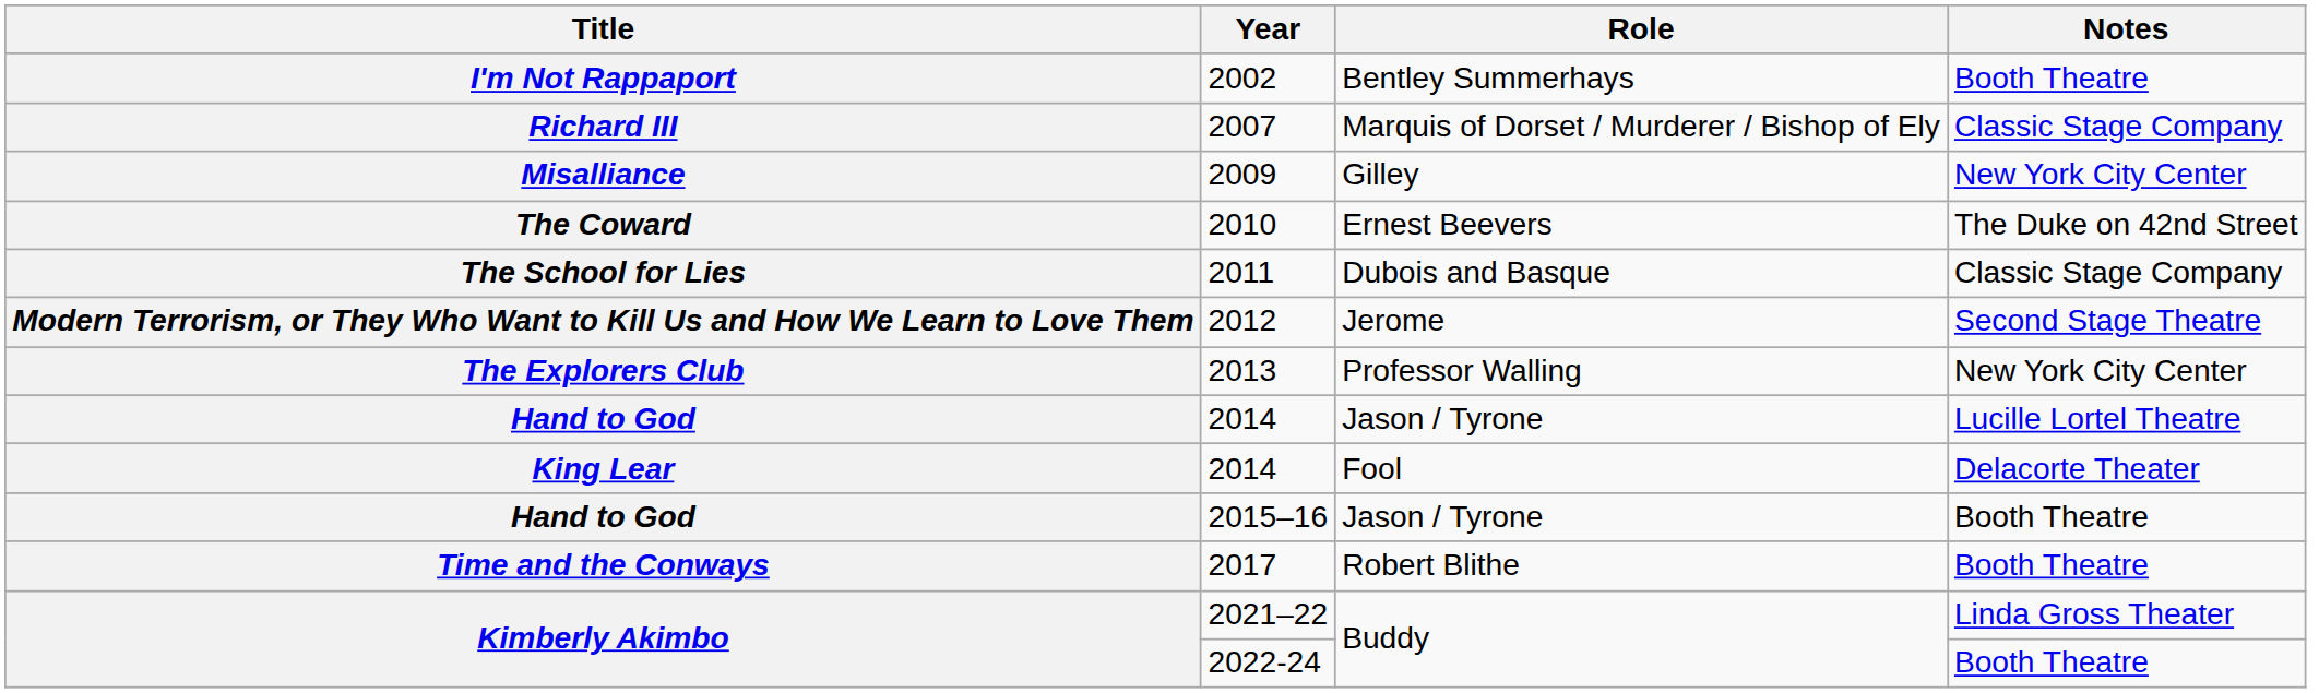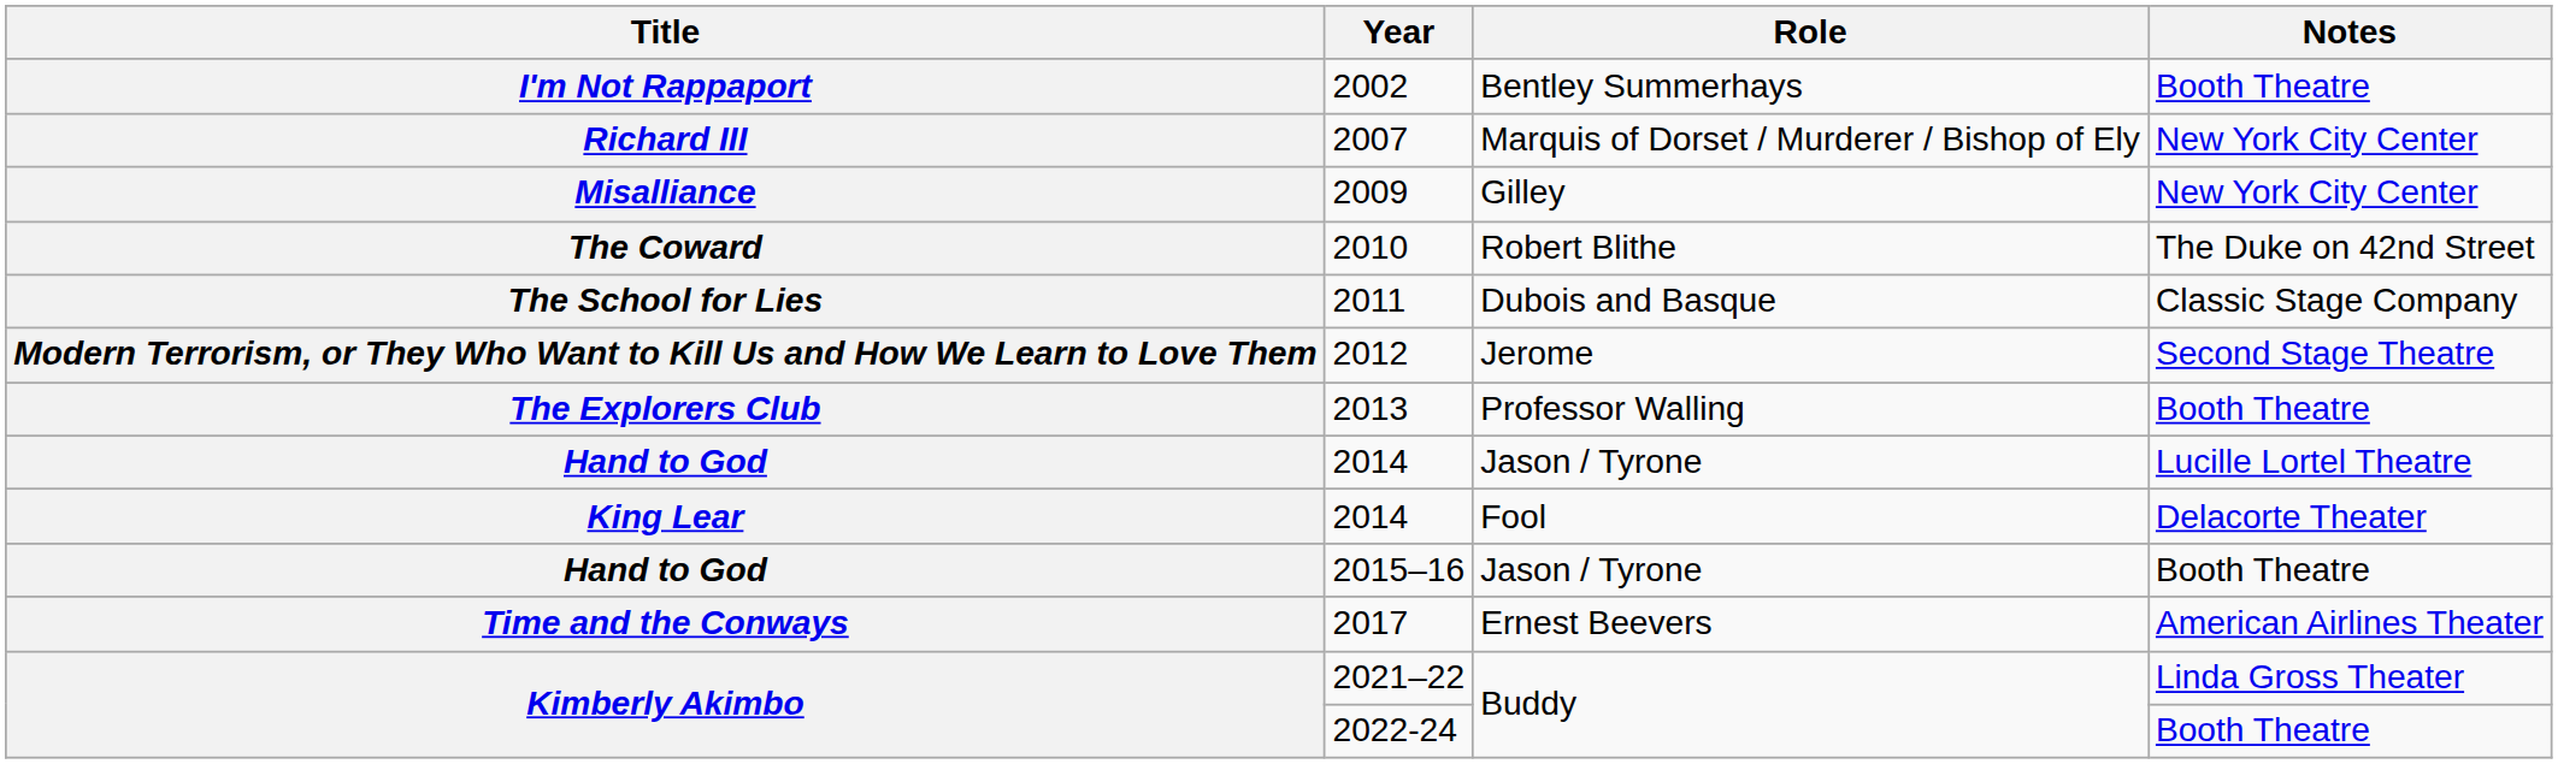2007 | Notes: Classic Stage Company -> New York City Center
2010 | Role: Ernest Beevers -> Robert Blithe
2013 | Notes: New York City Center -> Booth Theatre
2017 | Role: Robert Blithe -> Ernest Beevers
2017 | Notes: Booth Theatre -> American Airlines Theater
